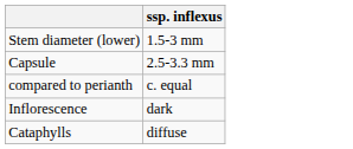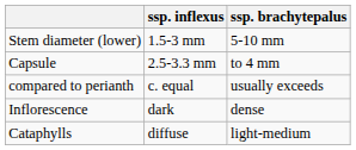+ column: ssp. brachytepalus | 5-10 mm | to 4 mm | usually exceeds | dense | light-medium
